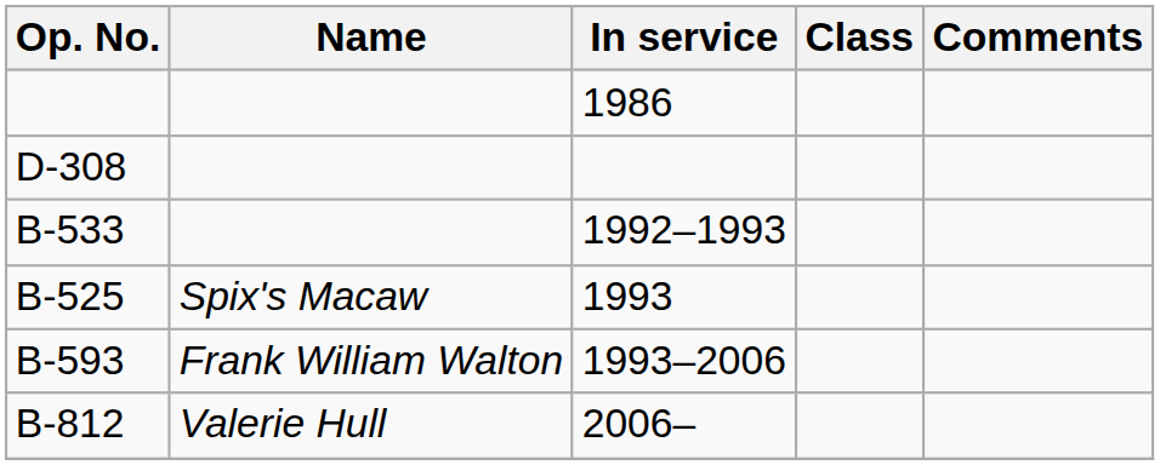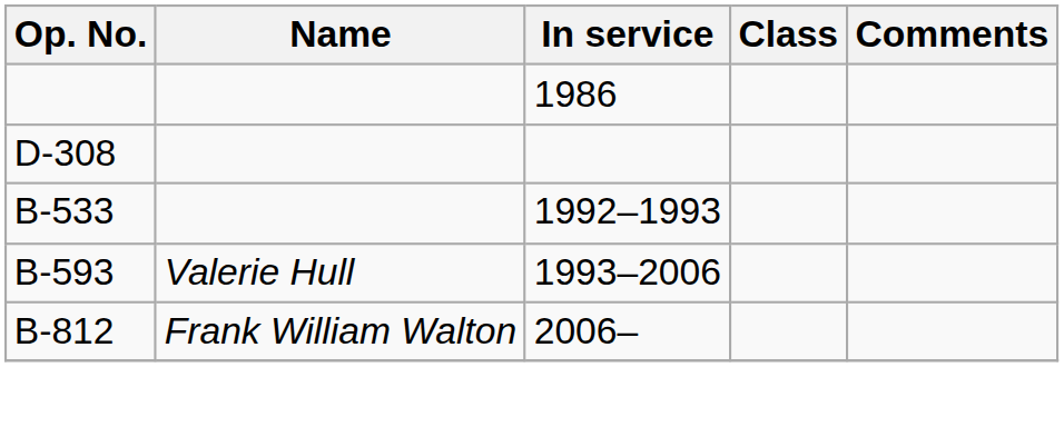- row: B-525 | Spix's Macaw | 1993
B-593 | Name: Frank William Walton -> Valerie Hull
B-812 | Name: Valerie Hull -> Frank William Walton
